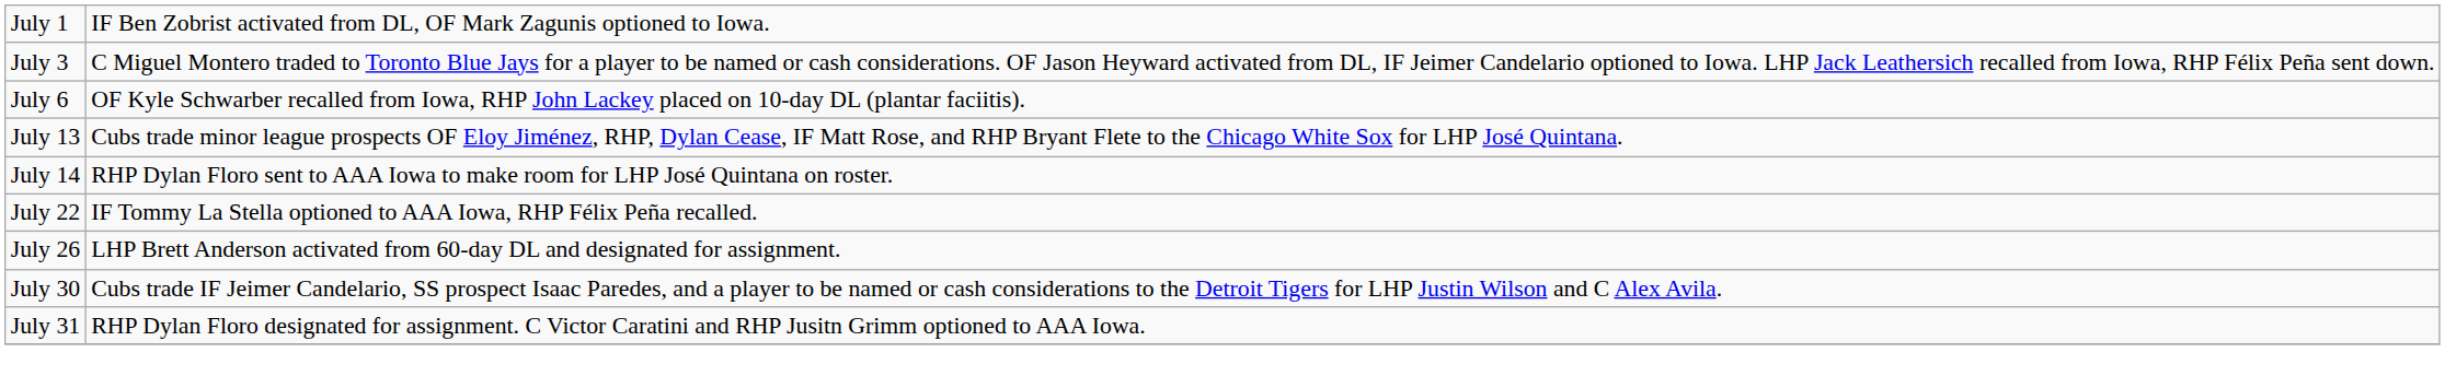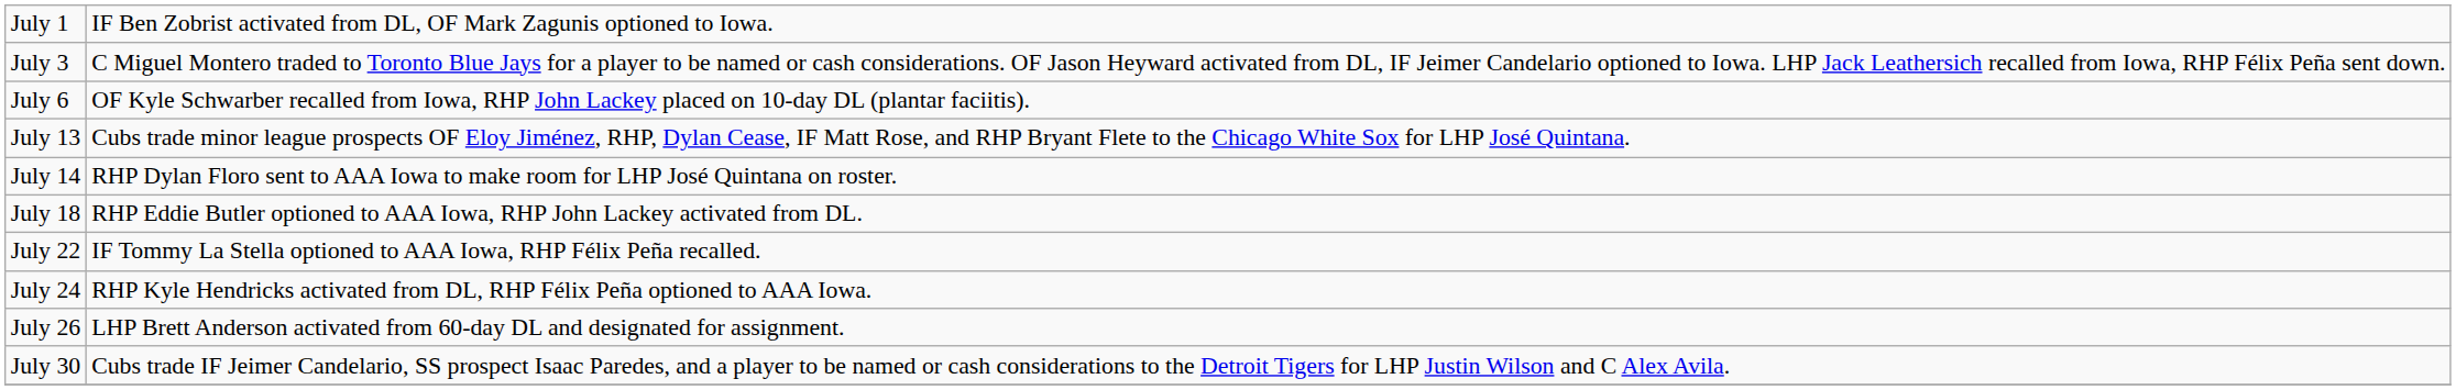+ row: July 18 | RHP Eddie Butler optioned to AAA Iowa, RHP John Lackey activated from DL.
+ row: July 24 | RHP Kyle Hendricks activated from DL, RHP Félix Peña optioned to AAA Iowa.
- row: July 31 | RHP Dylan Floro designated for assignment. C Victor Caratini and RHP Jusitn Grimm optioned to AAA Iowa.
